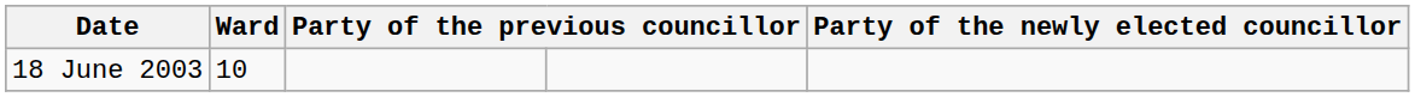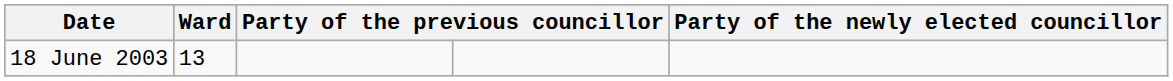18 June 2003 | Ward: 10 -> 13
